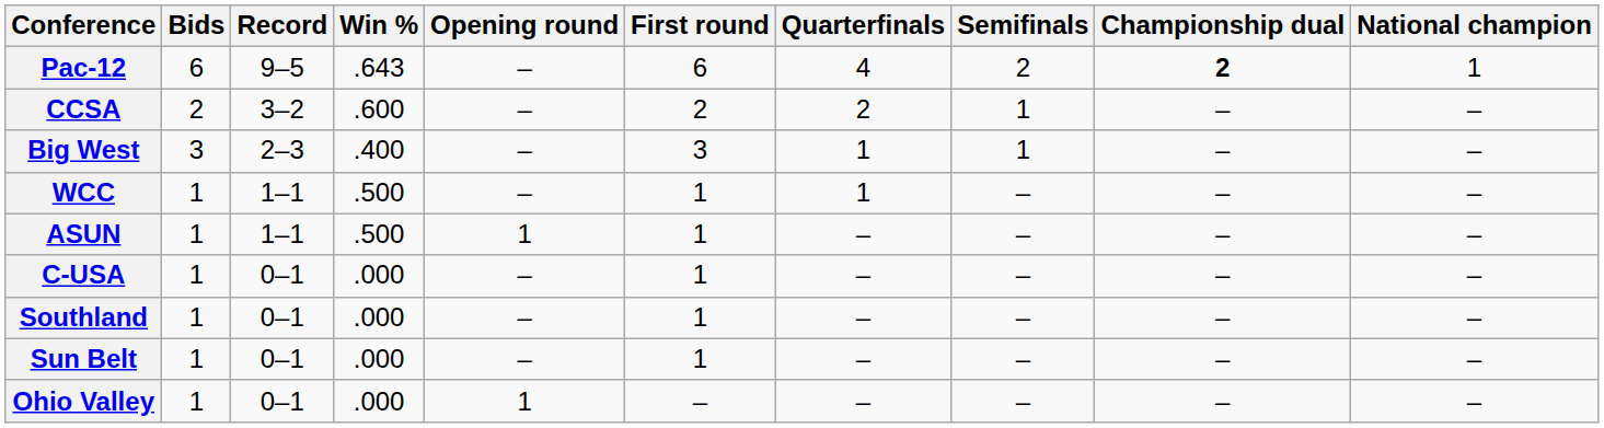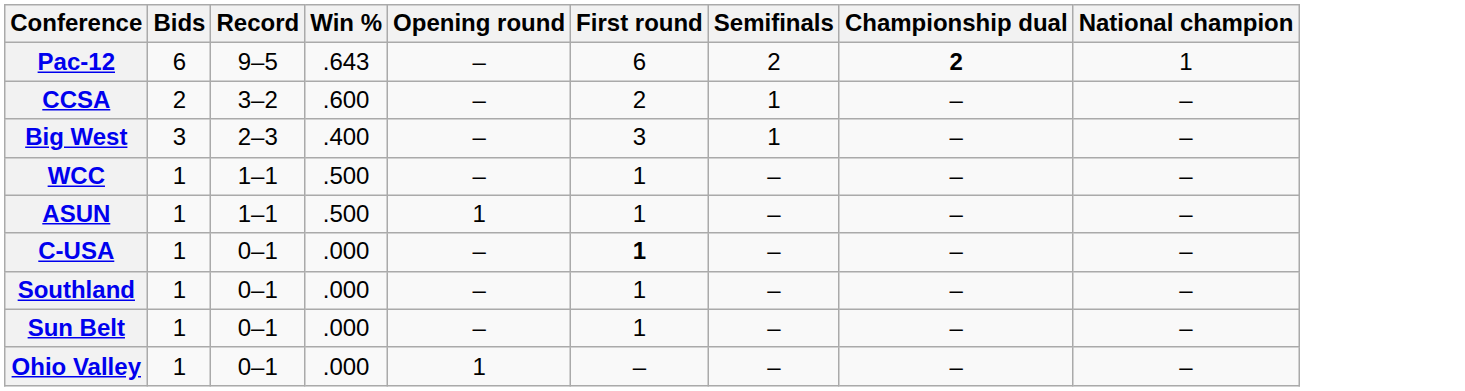- column: Quarterfinals | 4 | 2 | 1 | 1 | – | – | – | – | –
C-USA | First round: normal -> bold
